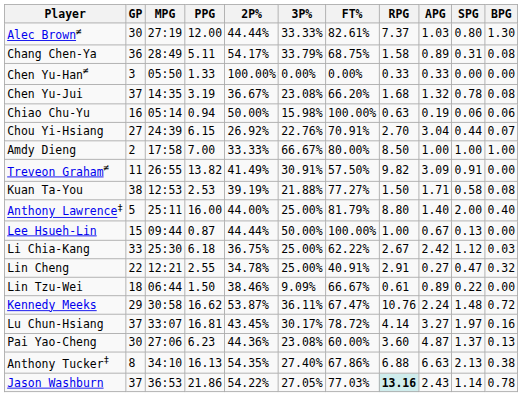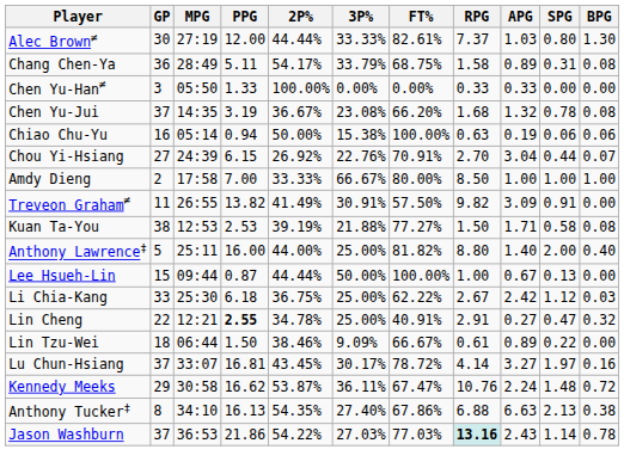Chiao Chu-Yu | 3P%: 15.98% -> 15.38%
Anthony Lawrence‡ | FT%: 81.79% -> 81.82%
Lin Cheng | PPG: normal -> bold
rows swapped: Lu Chun-Hsiang <-> Kennedy Meeks
- row: Pai Yao-Cheng | 30 | 27:06 | 6.23 | 44.36% | 23.08% | 60.00% | 3.60 | 4.87 | 1.37 | 0.13
Jason Washburn | 3P%: 27.05% -> 27.03%
